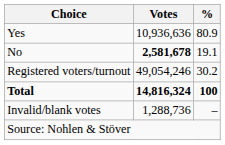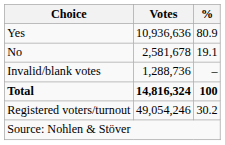No | Votes: bold -> normal
rows swapped: Invalid/blank votes <-> Registered voters/turnout
